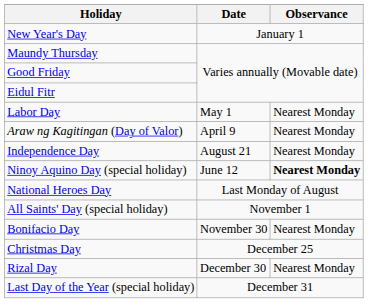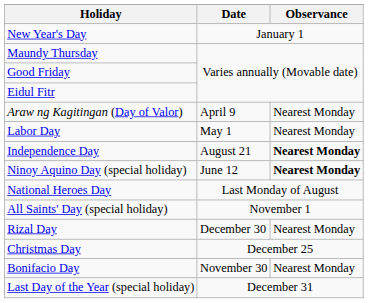rows swapped: Araw ng Kagitingan (Day of Valor) <-> Labor Day
Independence Day | Observance: normal -> bold
rows swapped: Bonifacio Day <-> Rizal Day
